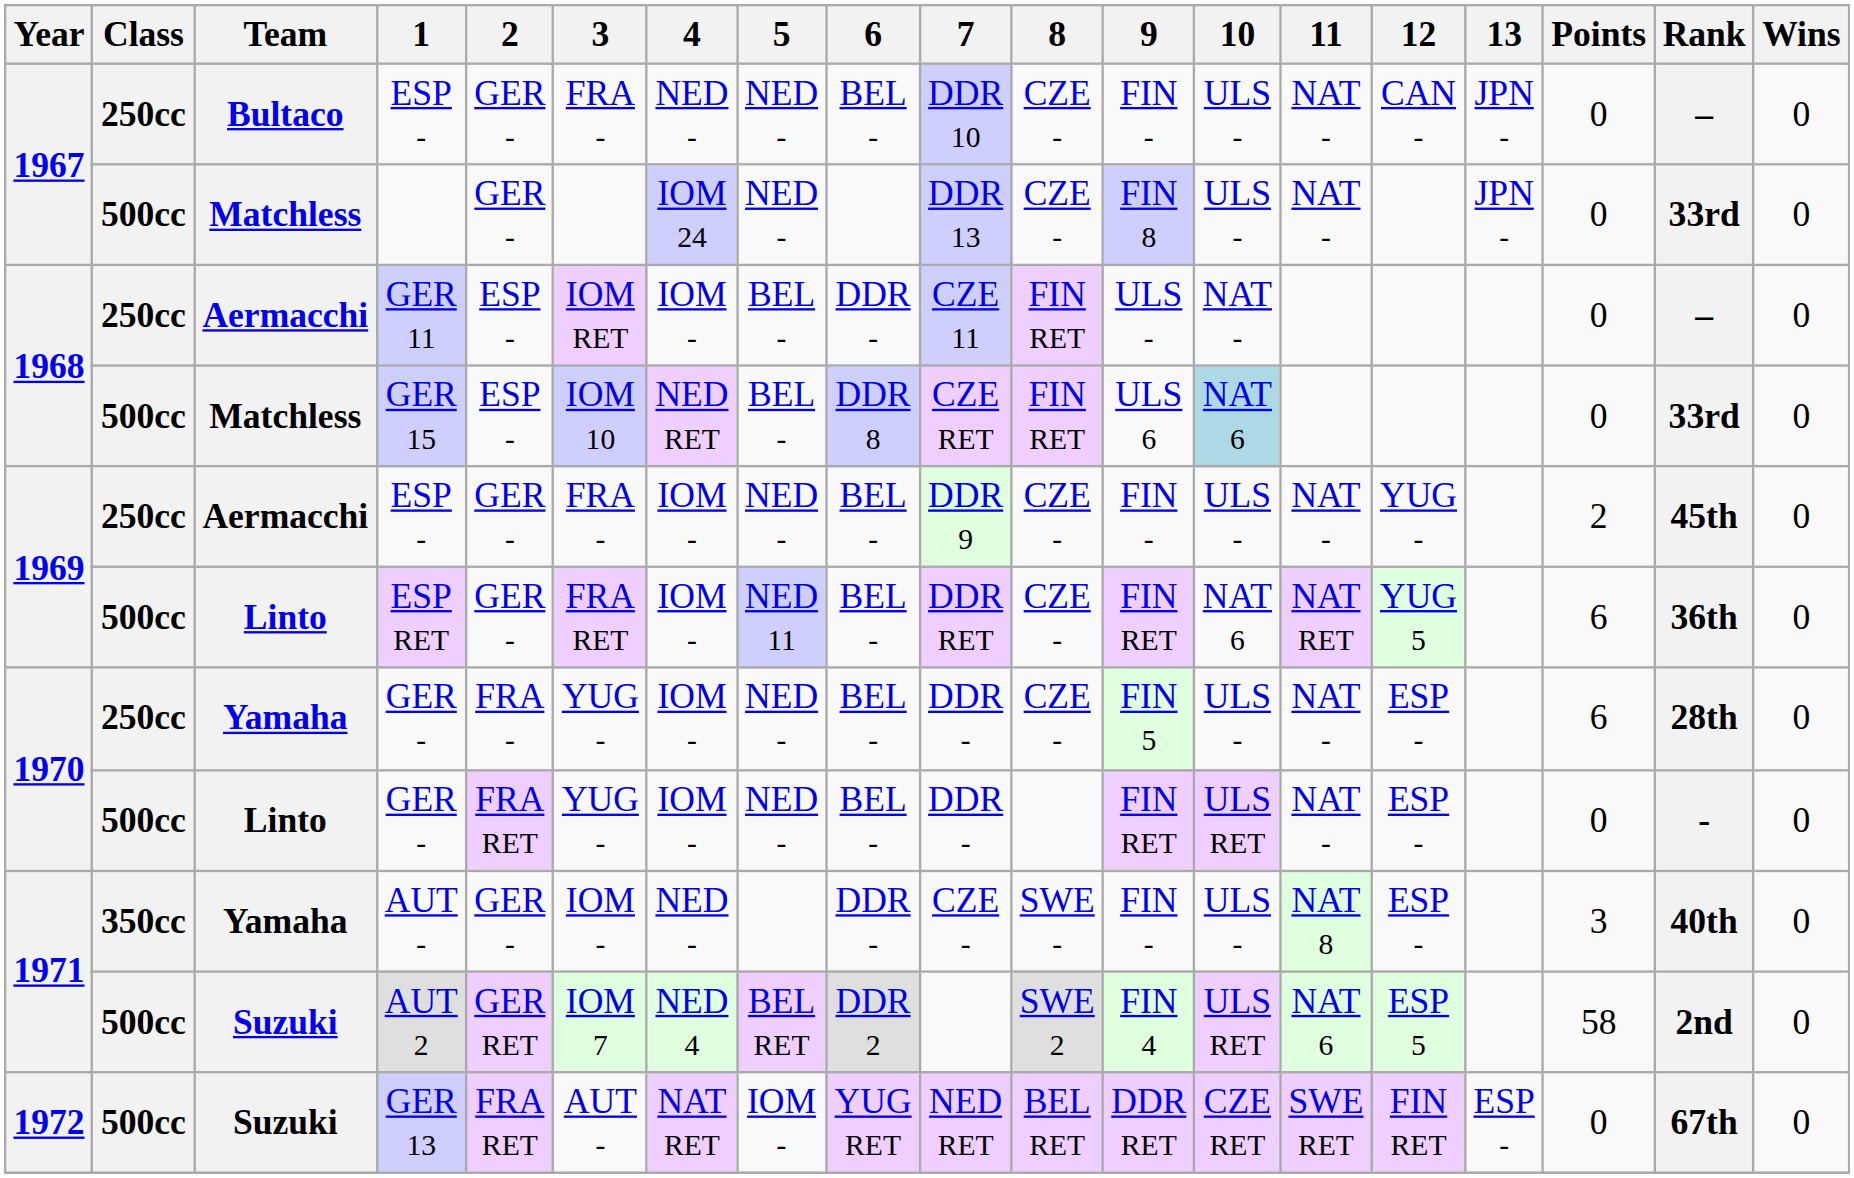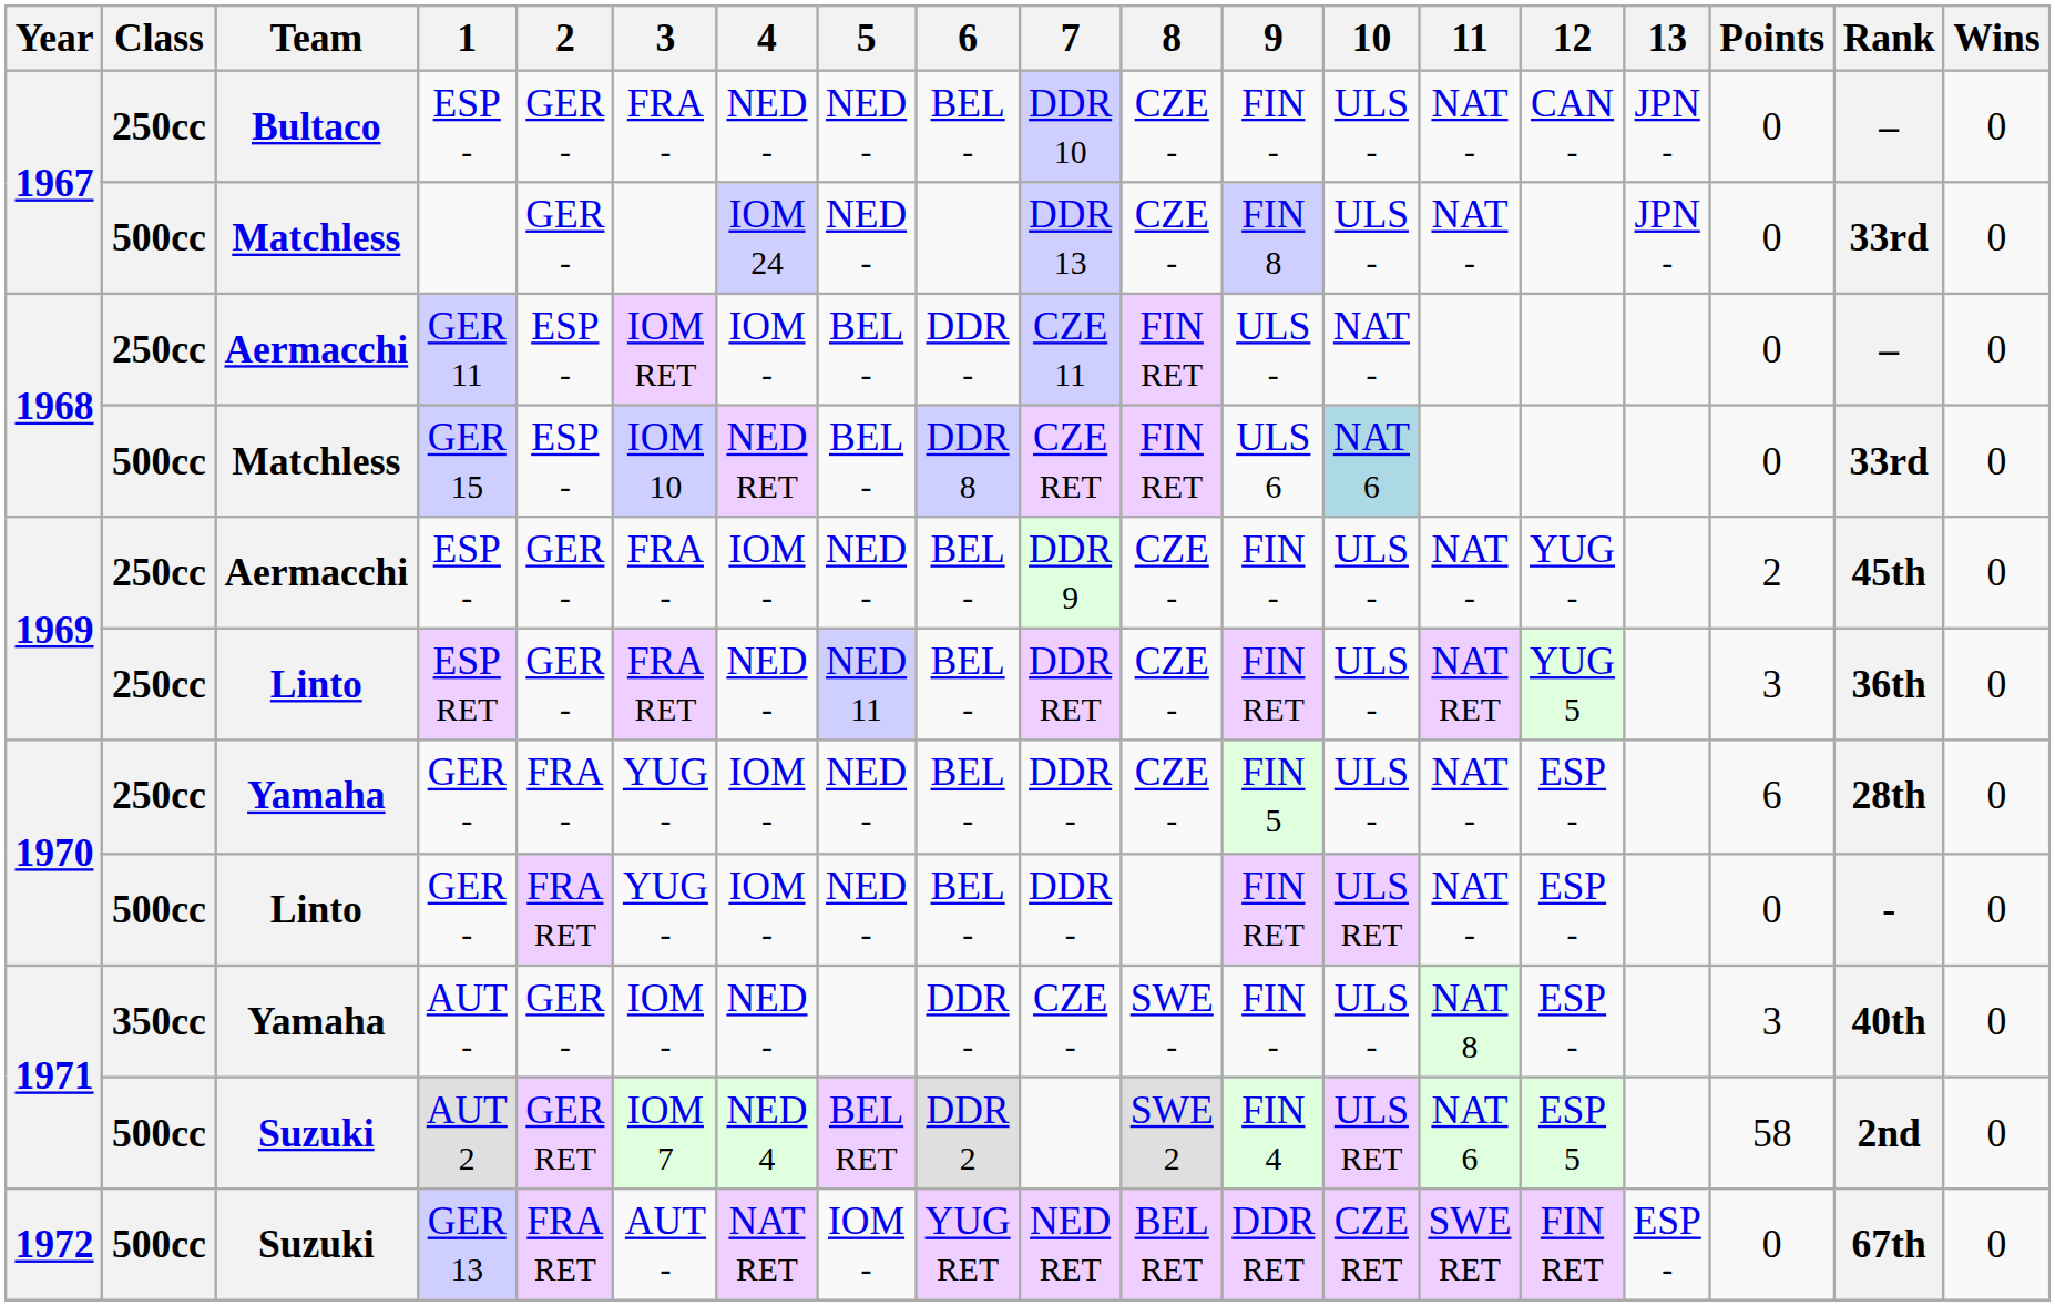ESP RET | Class: 500cc -> 250cc
ESP RET | 4: IOM - -> NED -
ESP RET | 10: NAT 6 -> ULS -
ESP RET | Points: 6 -> 3
